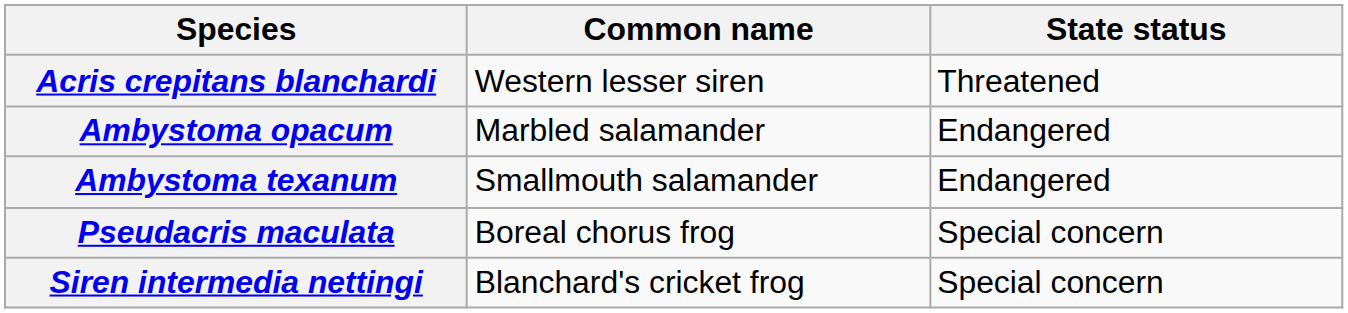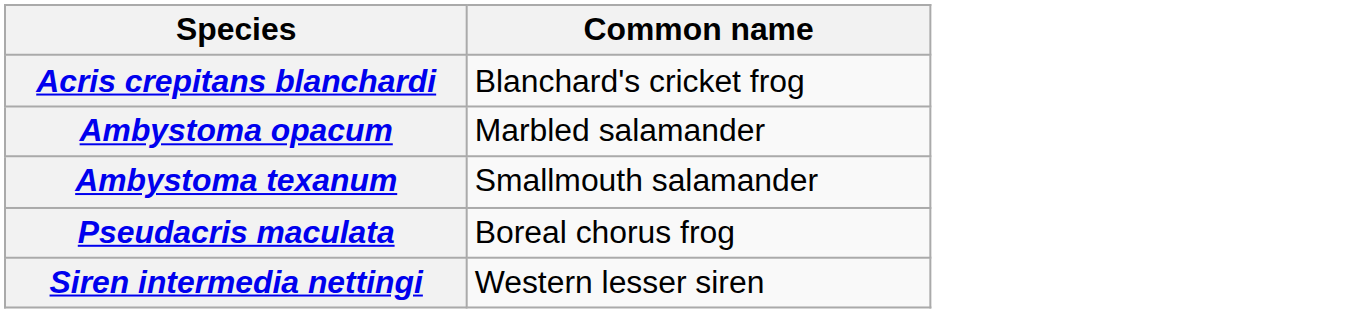- column: State status | Threatened | Endangered | Endangered | Special concern | Special concern
Acris crepitans blanchardi | Common name: Western lesser siren -> Blanchard's cricket frog
Siren intermedia nettingi | Common name: Blanchard's cricket frog -> Western lesser siren
